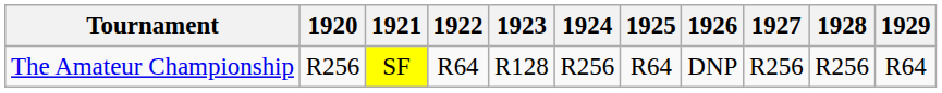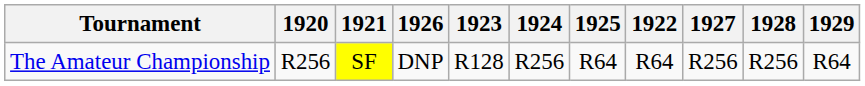columns swapped: 1922 <-> 1926
